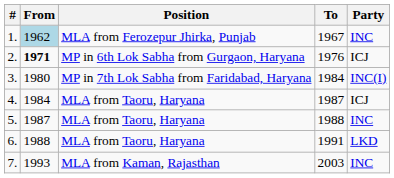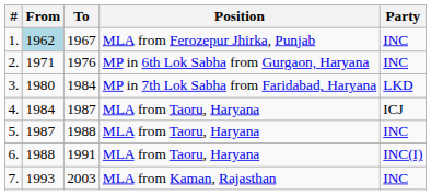columns swapped: To <-> Position
2. | From: bold -> normal
2. | Party: ICJ -> INC
3. | Party: INC(I) -> LKD
6. | Party: LKD -> INC(I)
